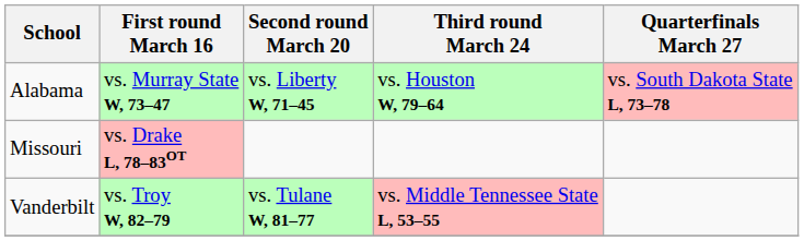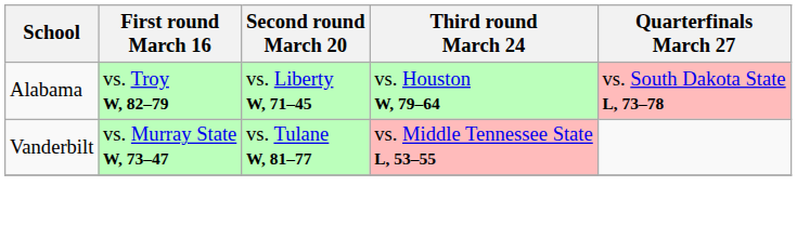Alabama | First round March 16: vs. Murray State W, 73–47 -> vs. Troy W, 82–79
- row: Missouri | vs. Drake L, 78–83OT
Vanderbilt | First round March 16: vs. Troy W, 82–79 -> vs. Murray State W, 73–47
